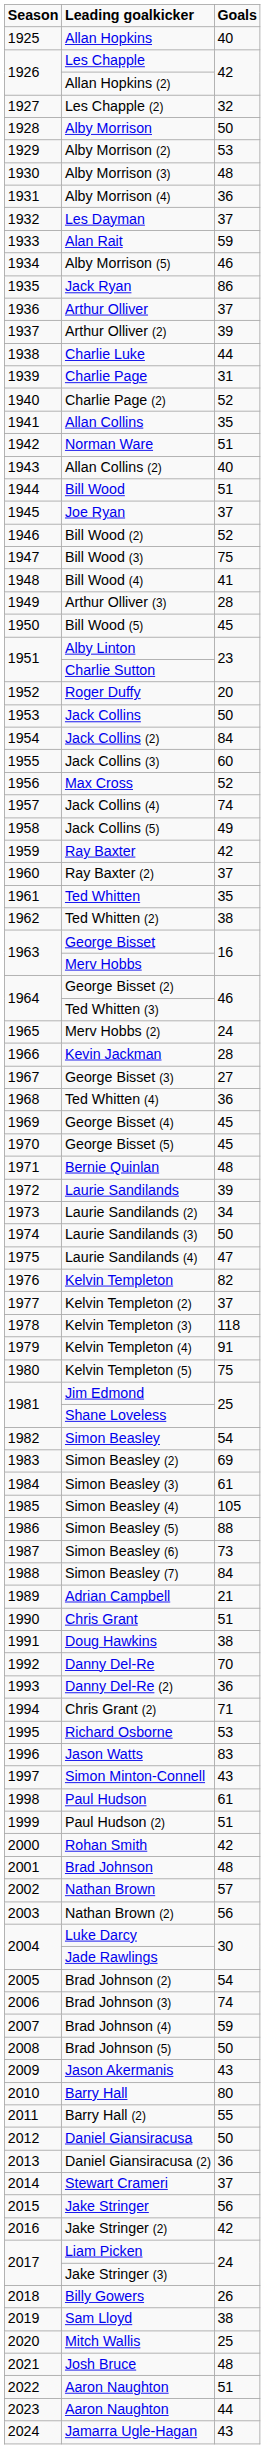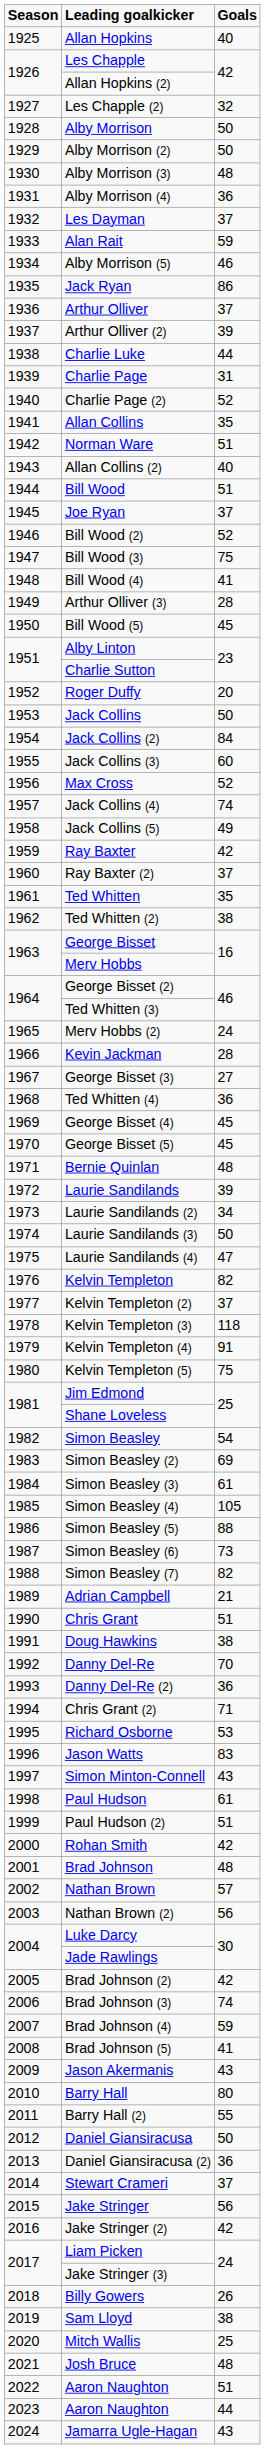Alby Morrison (2) | Goals: 53 -> 50
Simon Beasley (7) | Goals: 84 -> 82
Brad Johnson (2) | Goals: 54 -> 42
Brad Johnson (5) | Goals: 50 -> 41
